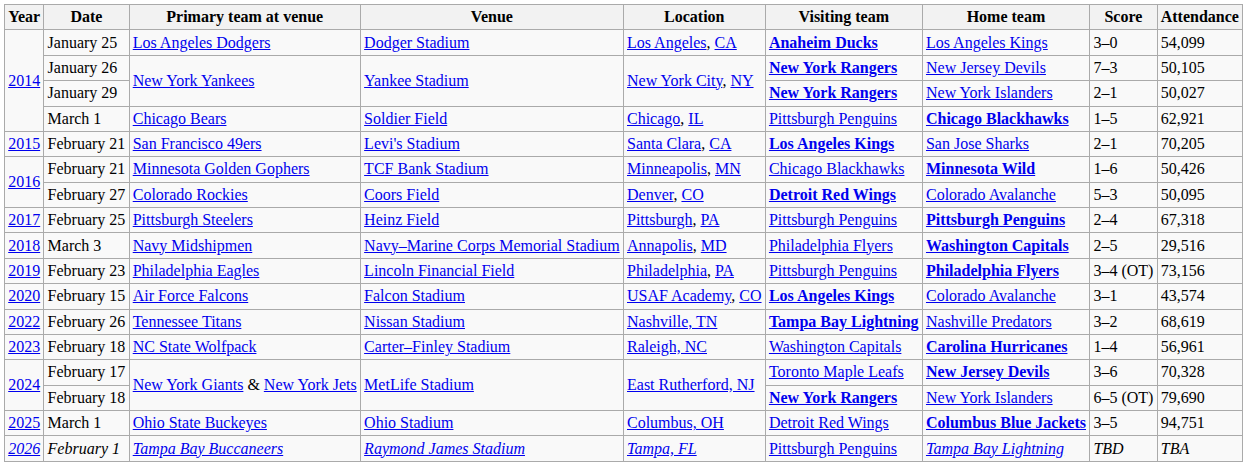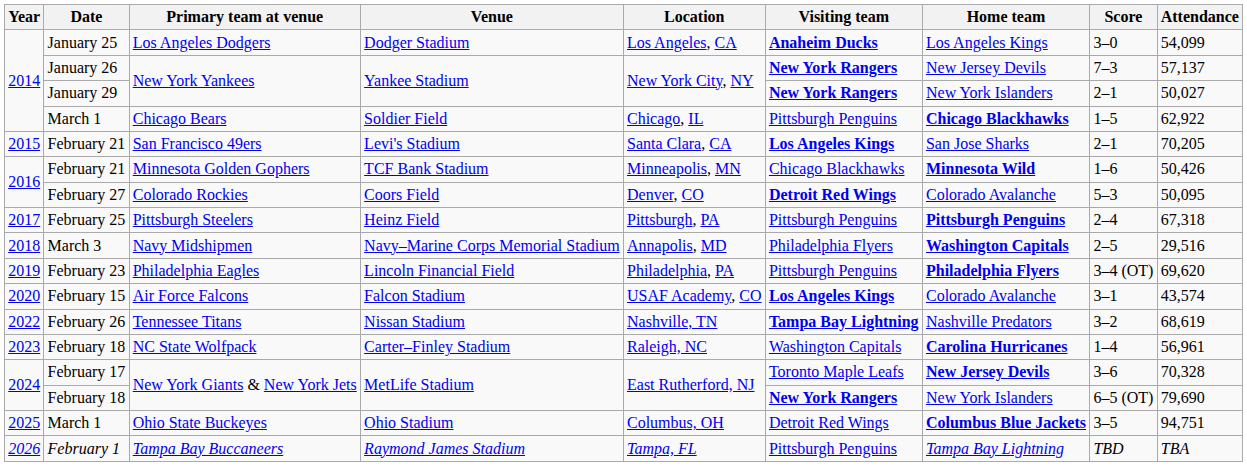January 26 / New York Yankees | Attendance: 50,105 -> 57,137
Chicago Bears | Attendance: 62,921 -> 62,922
Philadelphia Eagles | Attendance: 73,156 -> 69,620
